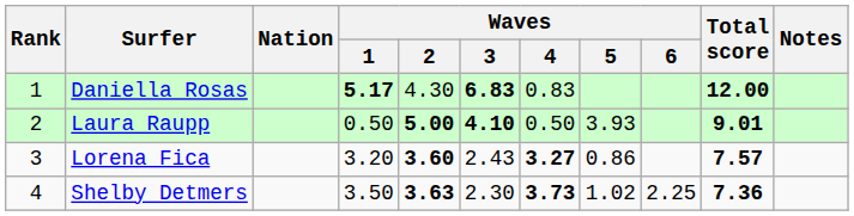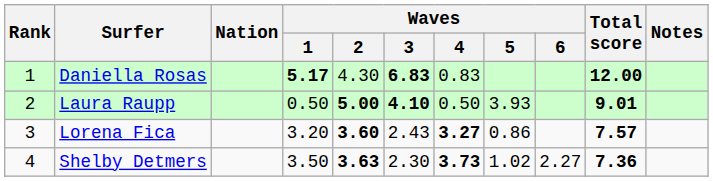Shelby Detmers | Waves / 6: 2.25 -> 2.27
